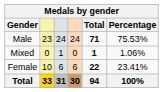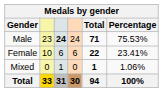Male | column 3: normal -> bold
rows swapped: Female <-> Mixed
